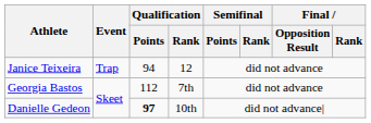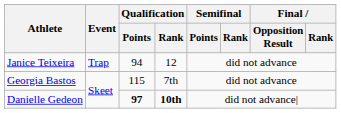Georgia Bastos | Qualification / Points: 112 -> 115
Danielle Gedeon | Qualification / Rank: normal -> bold
